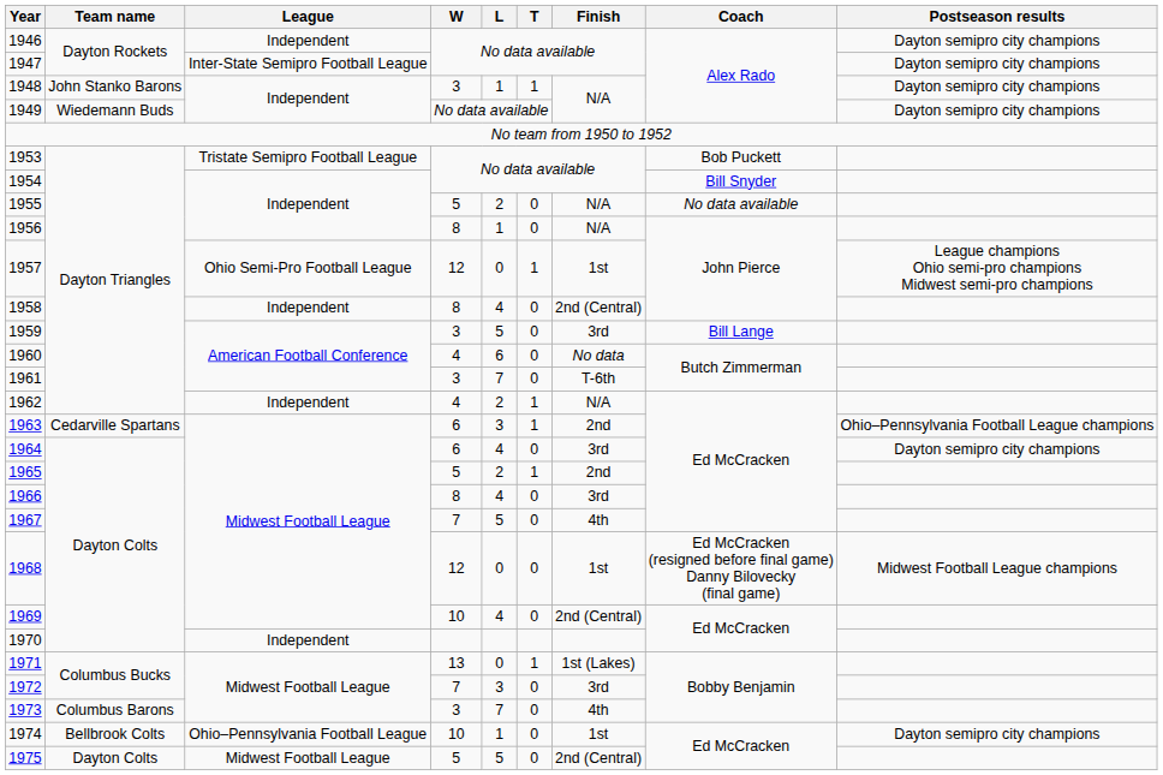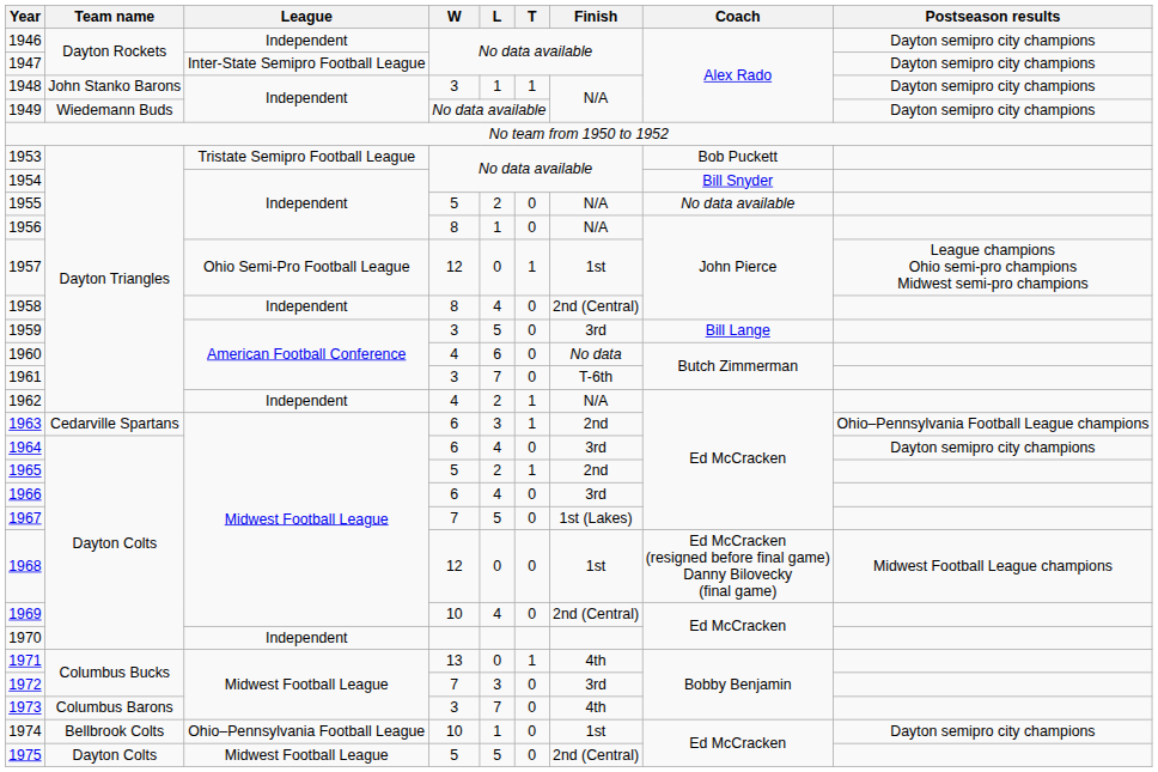1966 | W: 8 -> 6
1967 | Finish: 4th -> 1st (Lakes)
1971 | Finish: 1st (Lakes) -> 4th
